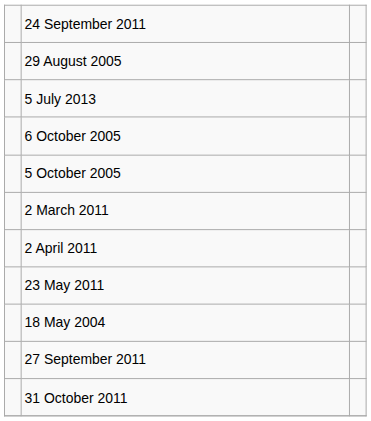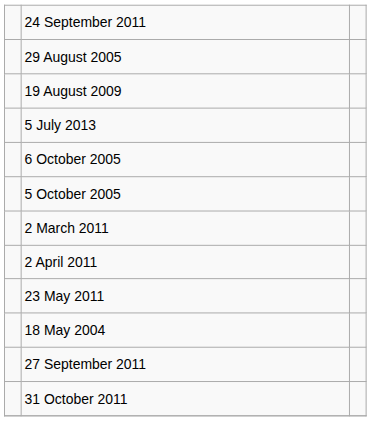+ row: 19 August 2009
